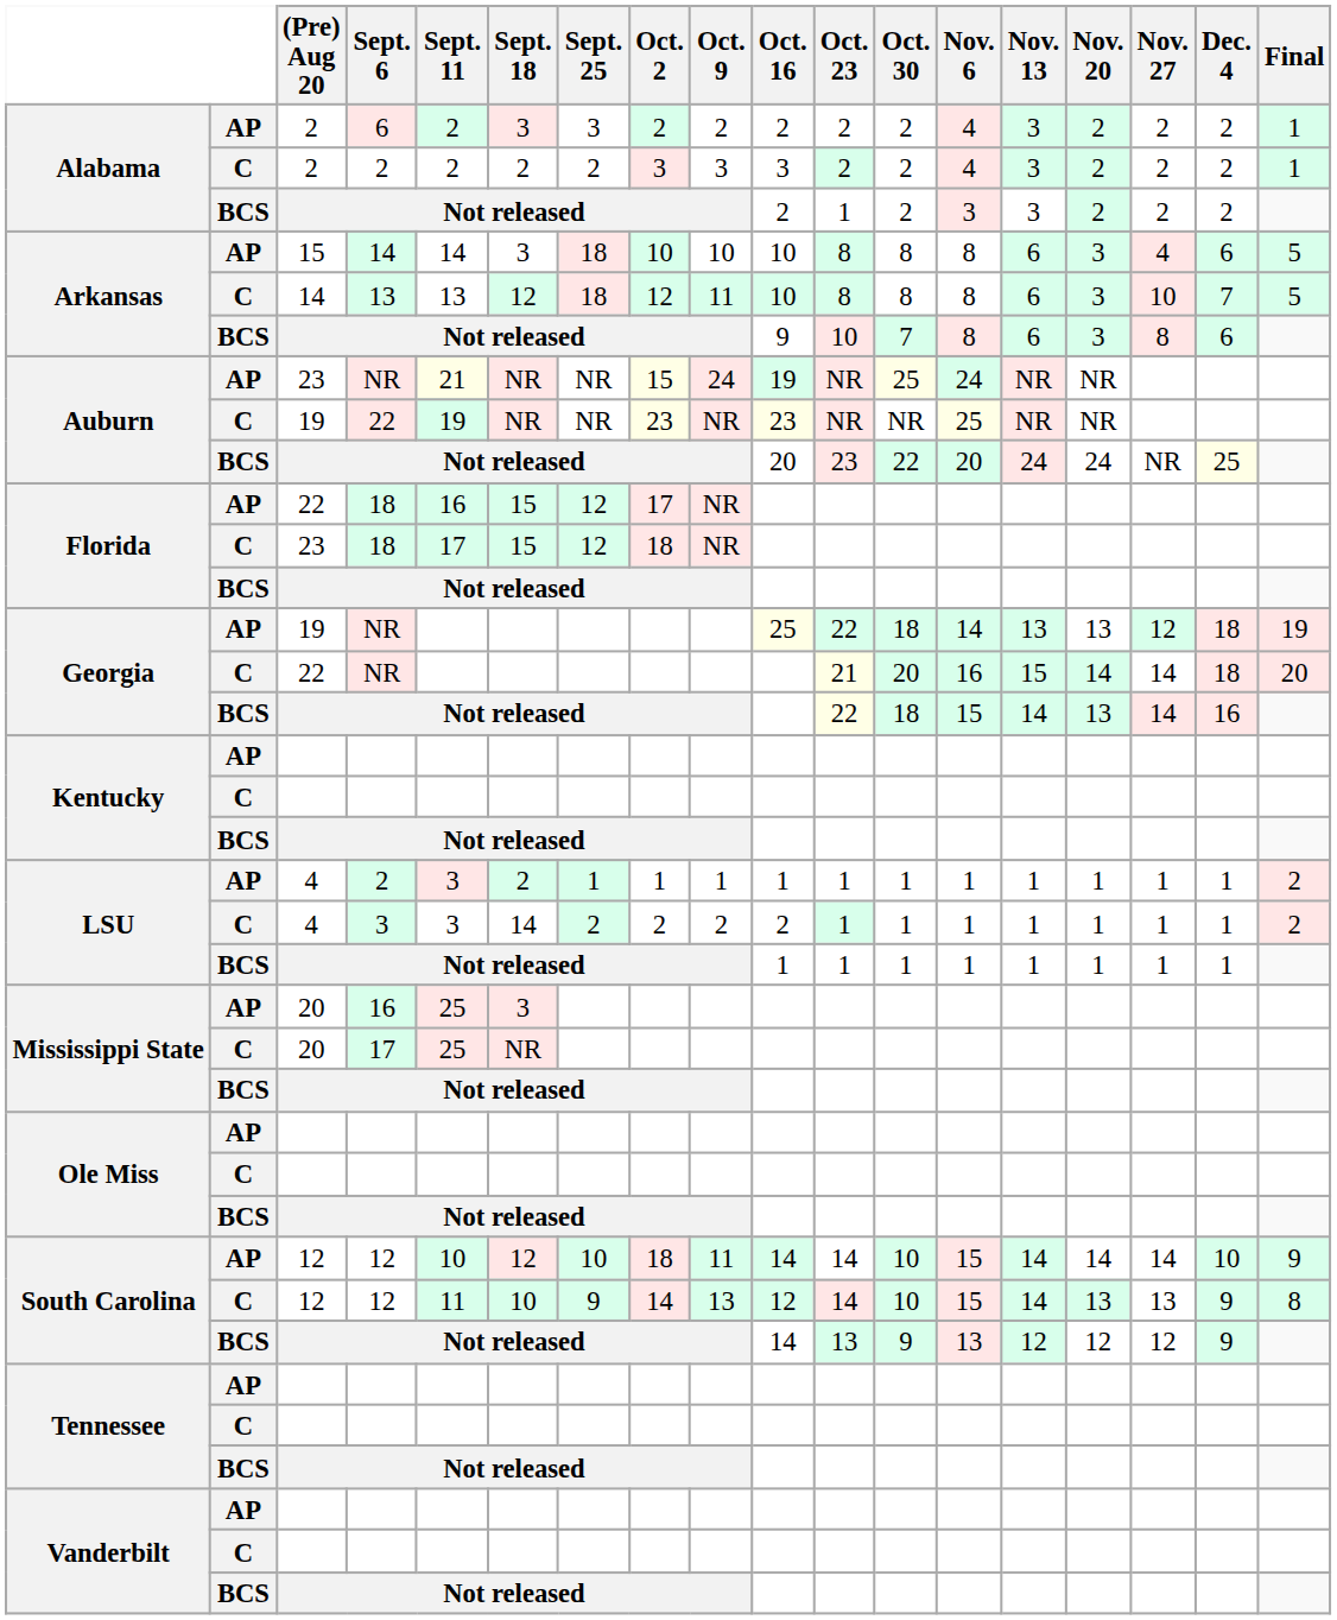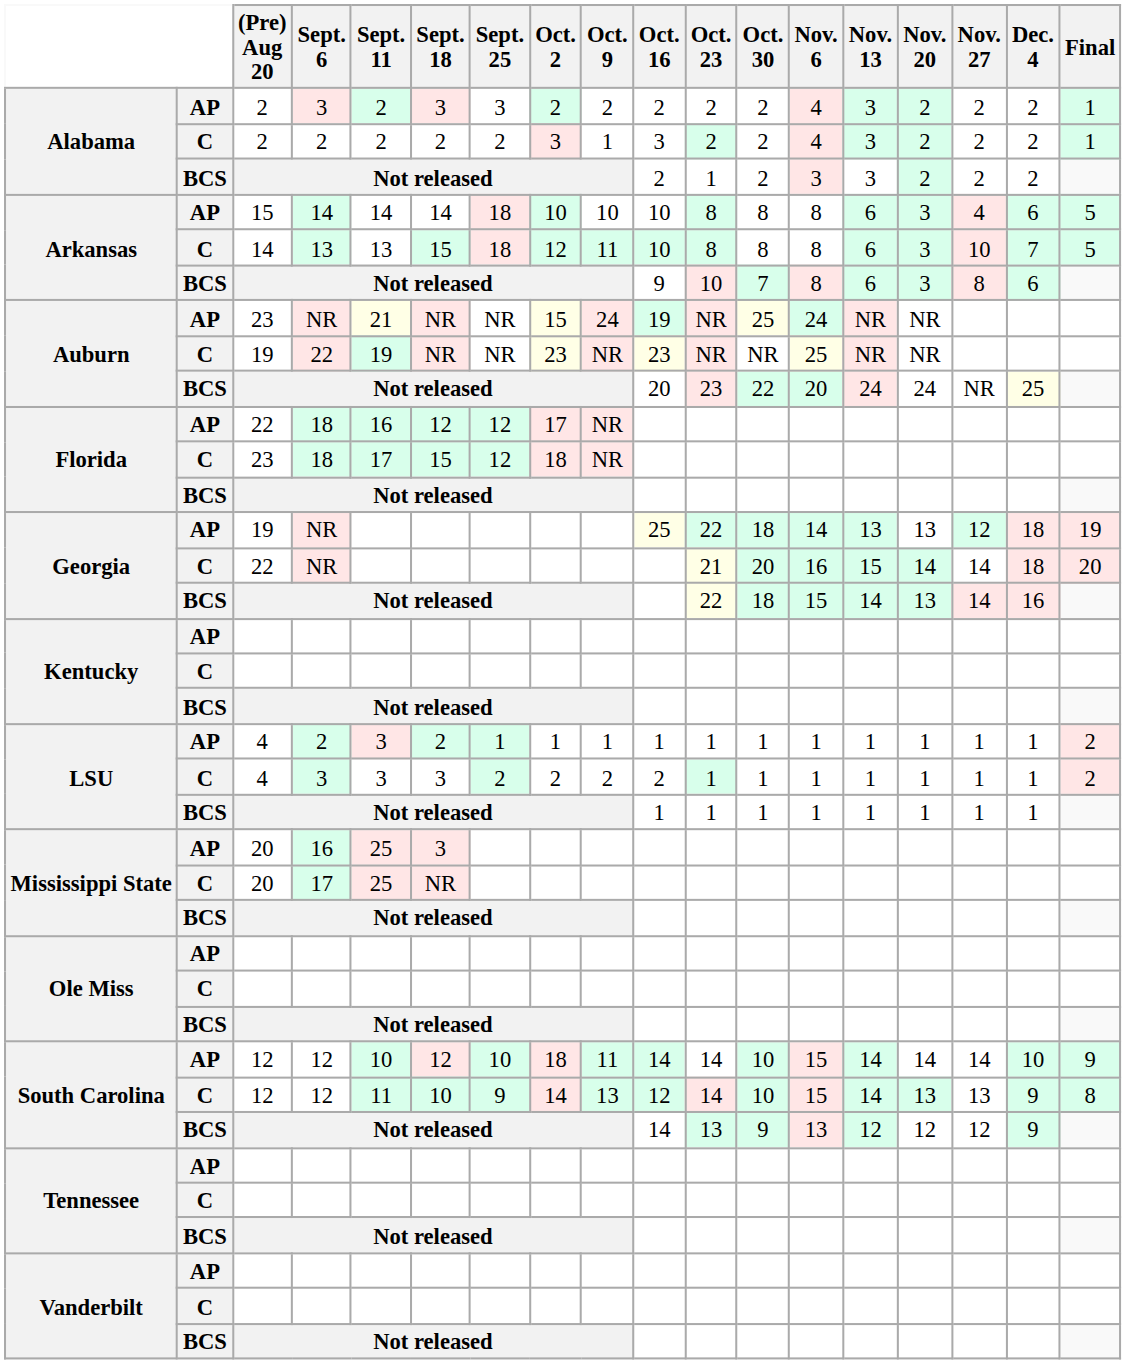Alabama / AP | Sept. 6: 6 -> 3
Alabama / C | Oct. 9: 3 -> 1
Arkansas / AP | Sept. 18: 3 -> 14
Arkansas / C | Sept. 18: 12 -> 15
Florida / AP | Sept. 18: 15 -> 12
LSU / C | Sept. 18: 14 -> 3
